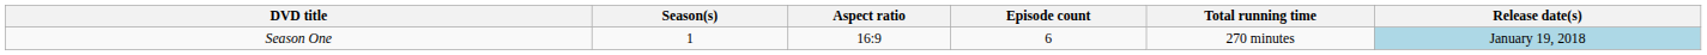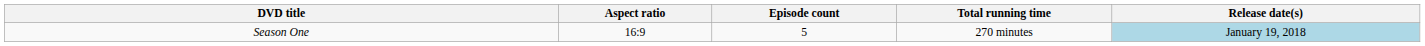- column: Season(s) | 1
Season One | Episode count: 6 -> 5
